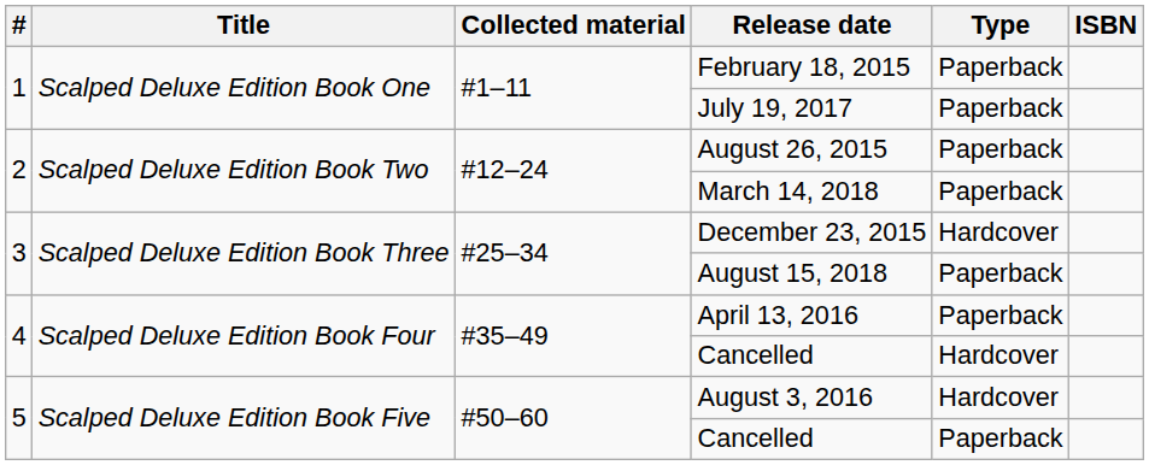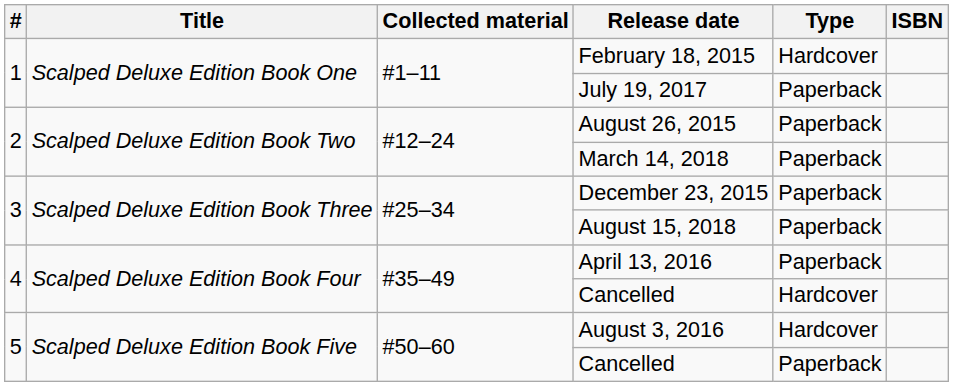February 18, 2015 | Type: Paperback -> Hardcover
December 23, 2015 | Type: Hardcover -> Paperback
